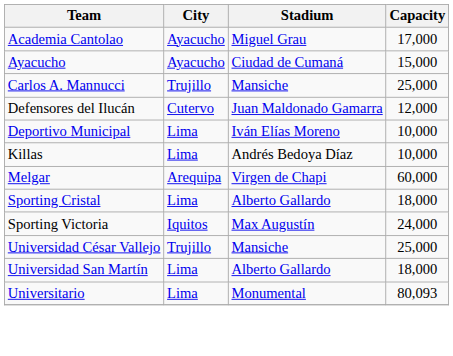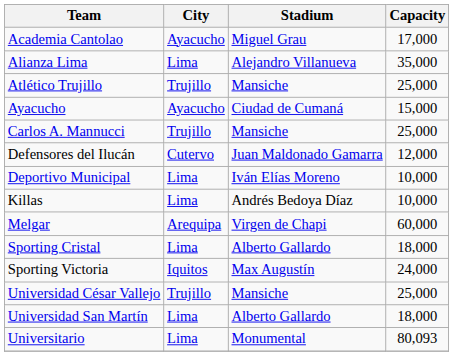+ row: Alianza Lima | Lima | Alejandro Villanueva | 35,000
+ row: Atlético Trujillo | Trujillo | Mansiche | 25,000
